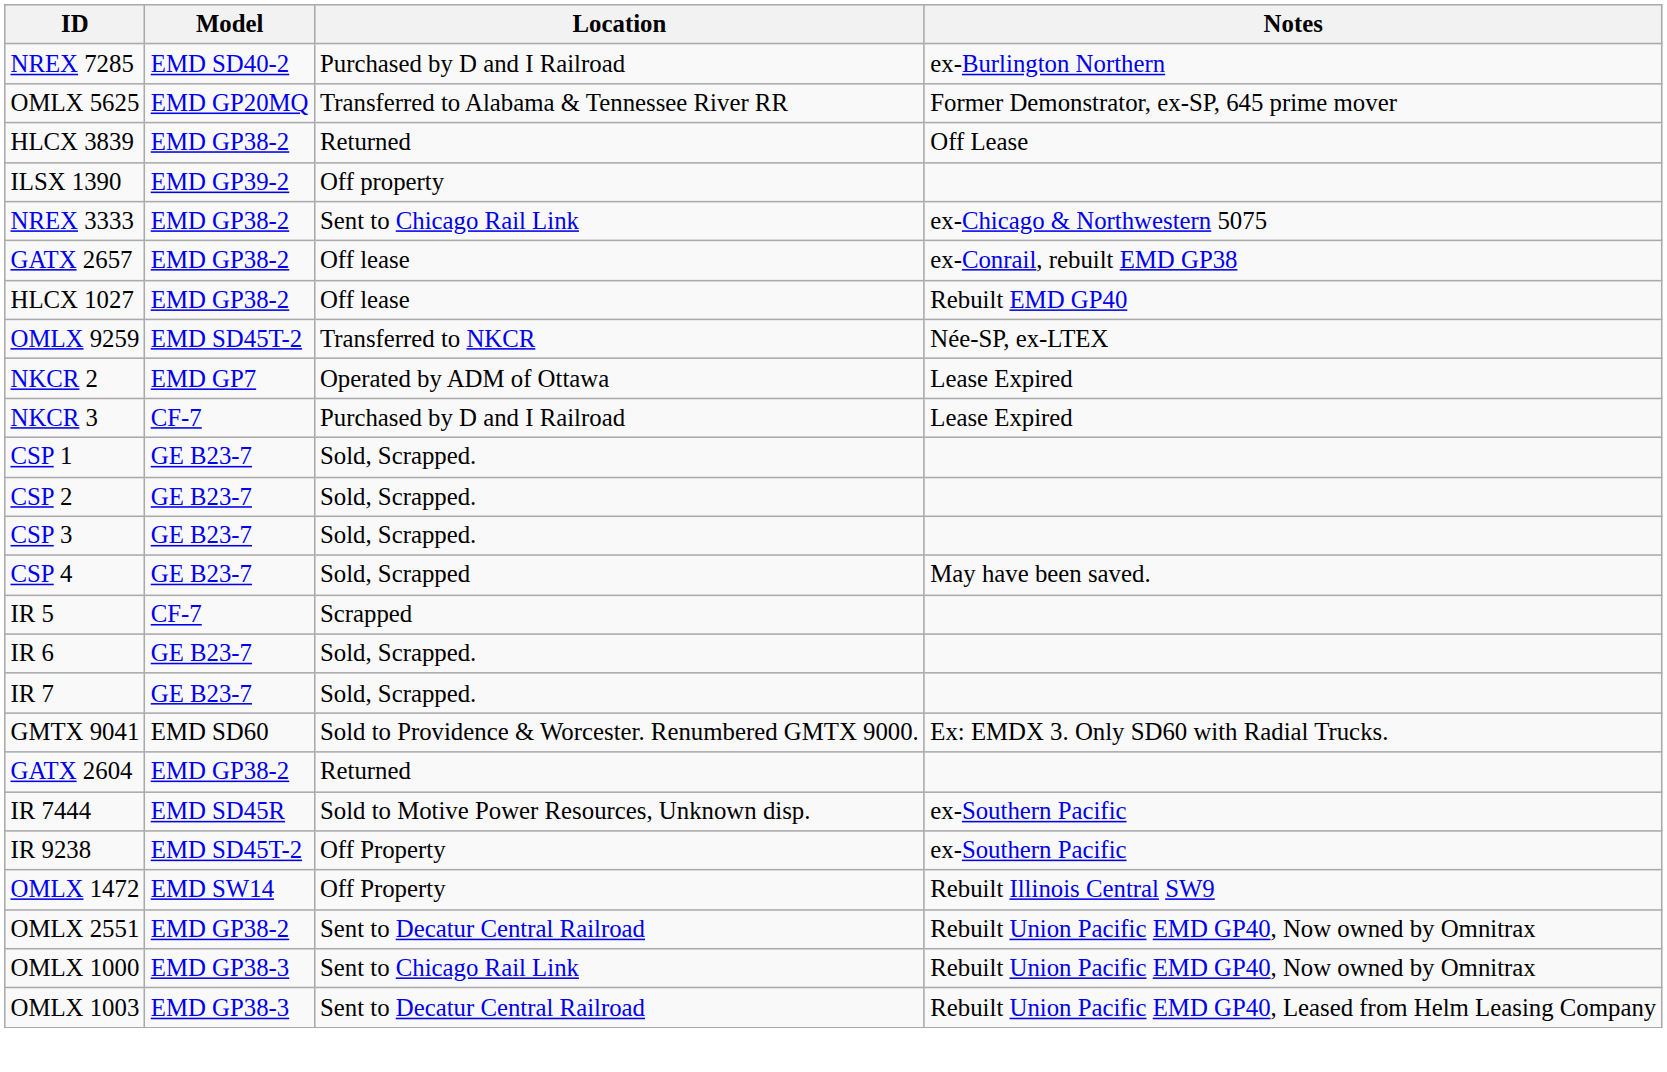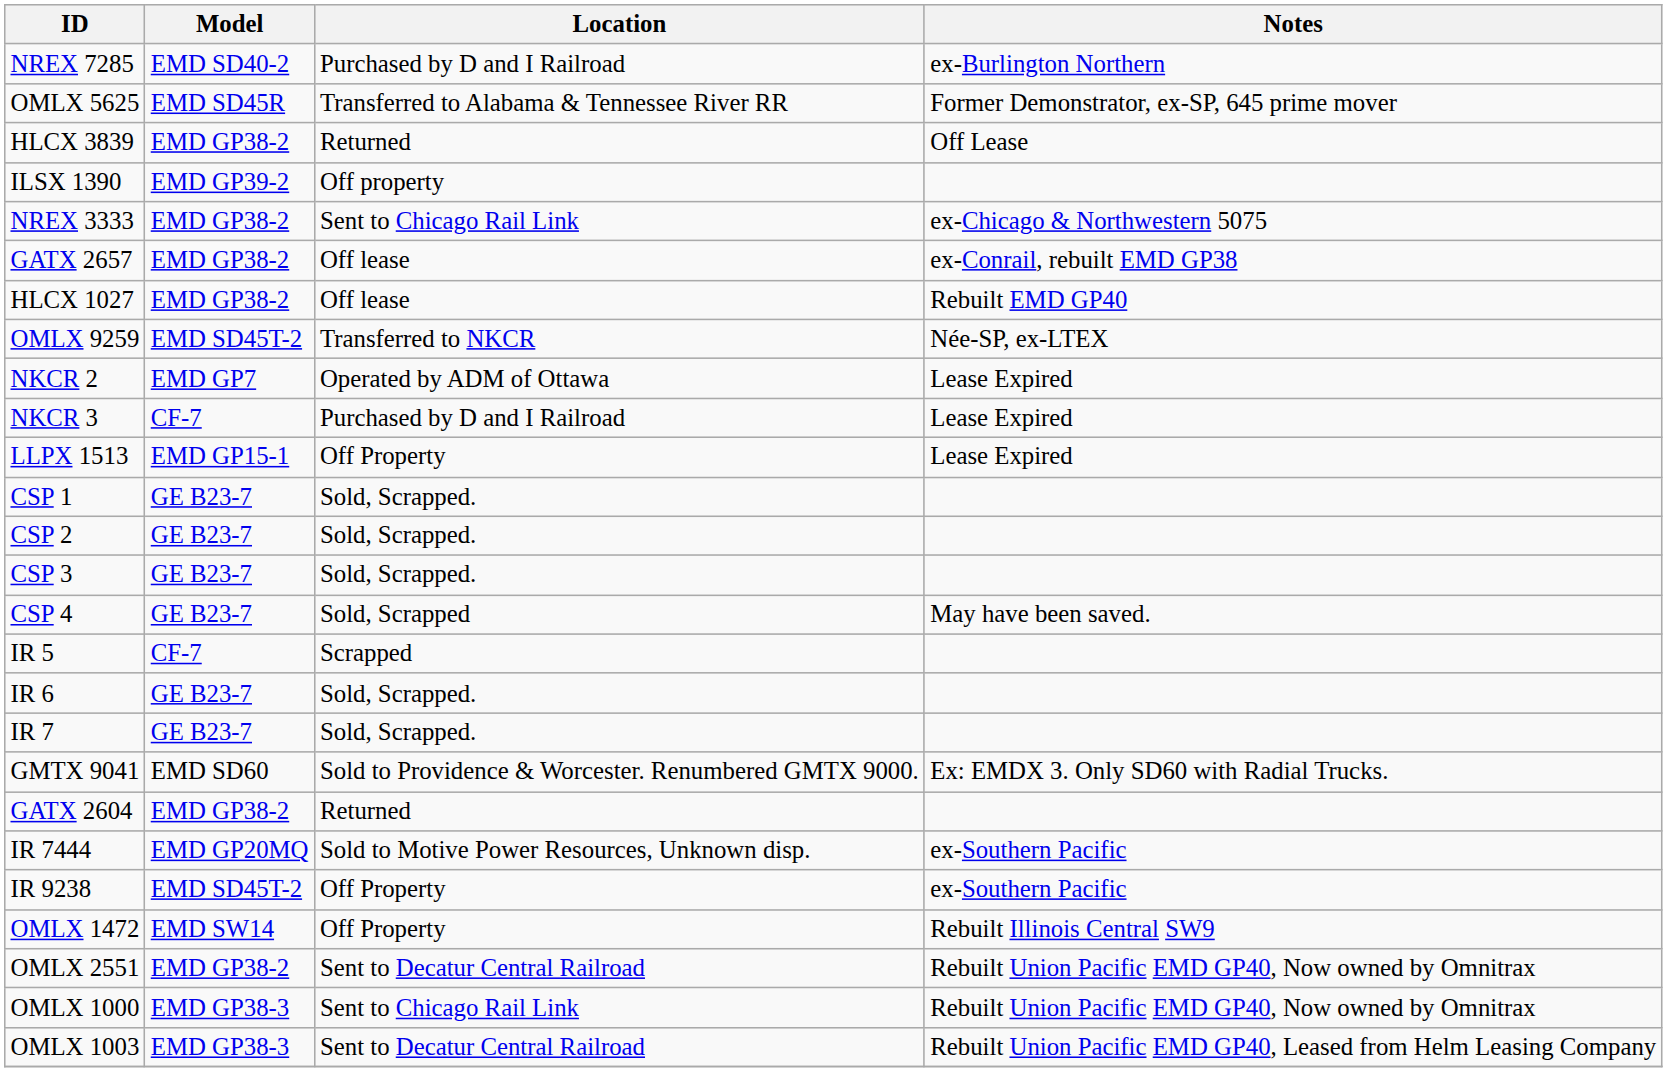OMLX 5625 | Model: EMD GP20MQ -> EMD SD45R
+ row: LLPX 1513 | EMD GP15-1 | Off Property | Lease Expired
IR 7444 | Model: EMD SD45R -> EMD GP20MQ
